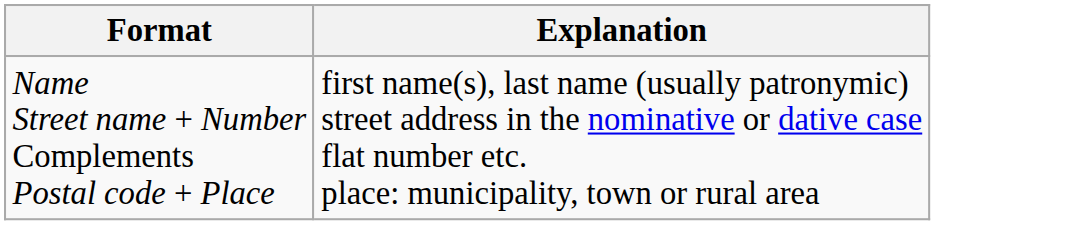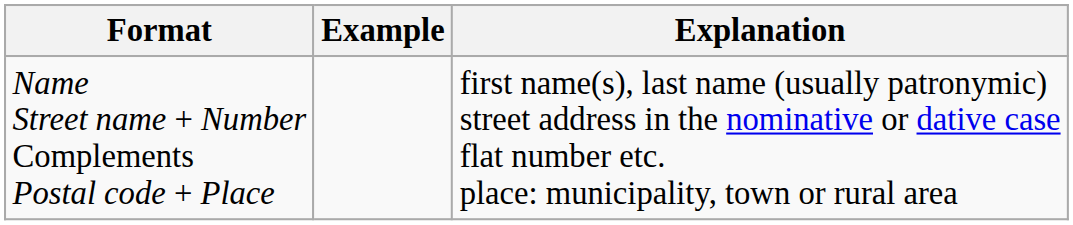+ column: Example
